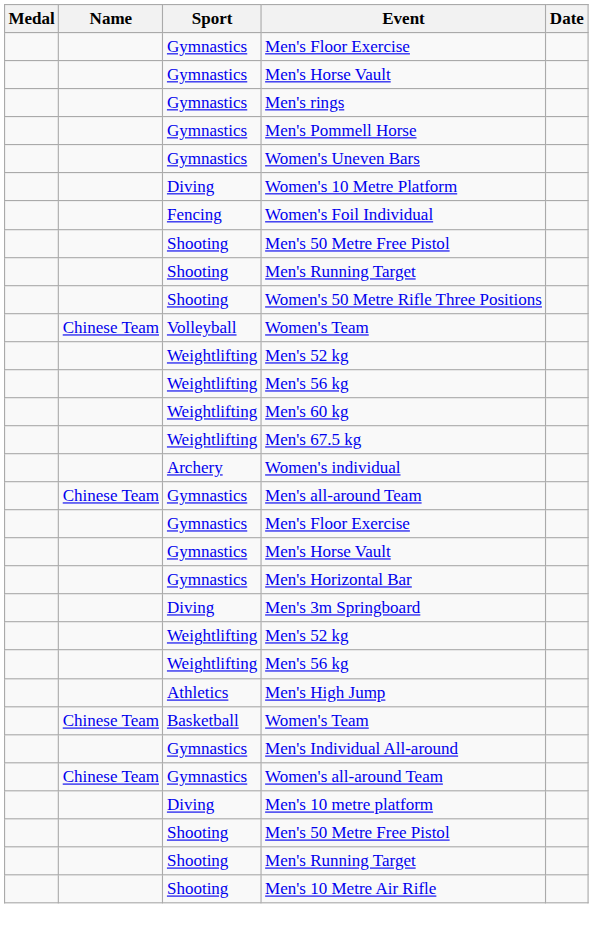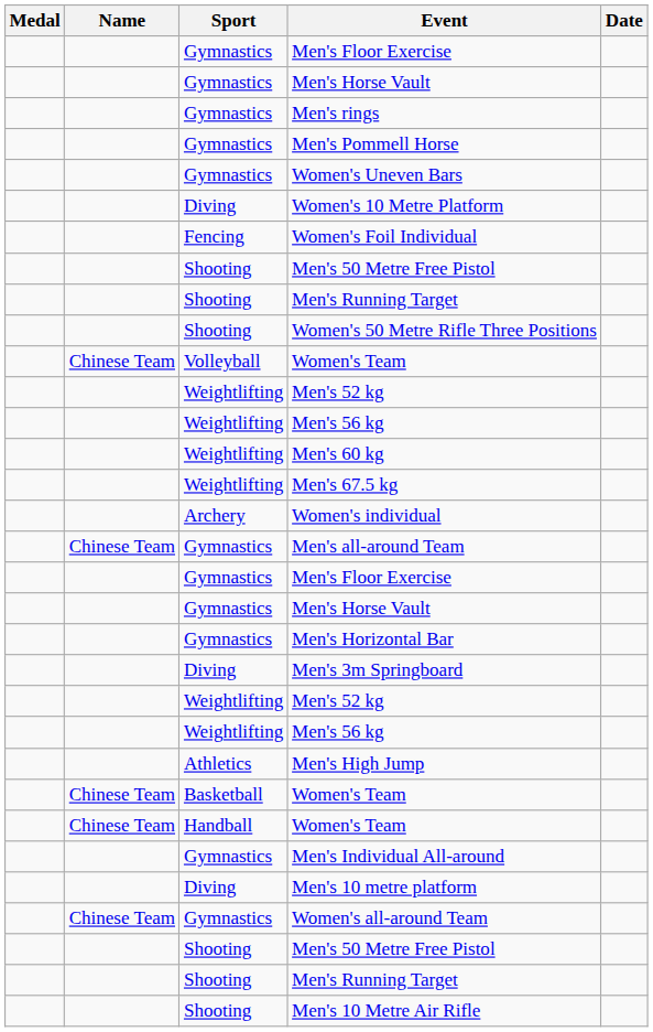+ row: Chinese Team | Handball | Women's Team
rows swapped: Women's all-around Team <-> Men's 10 metre platform
